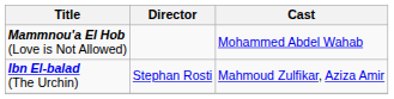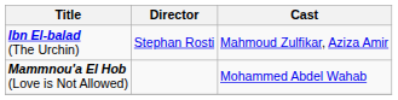rows swapped: Ibn El-balad (The Urchin) <-> Mammnou'a El Hob (Love is Not Allowed)
